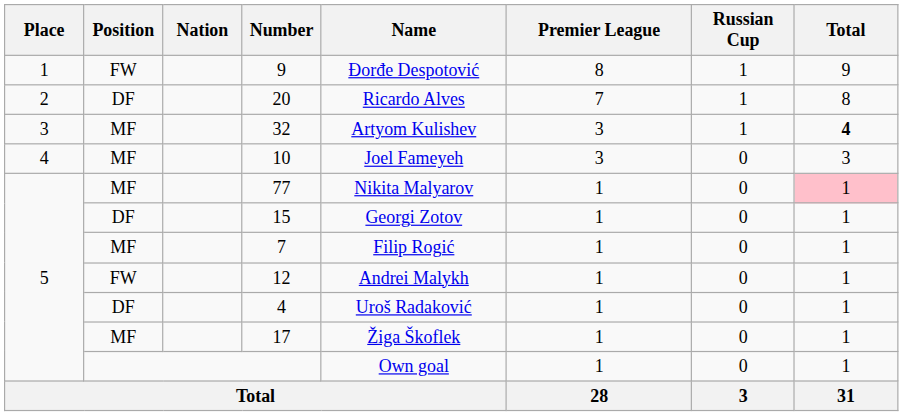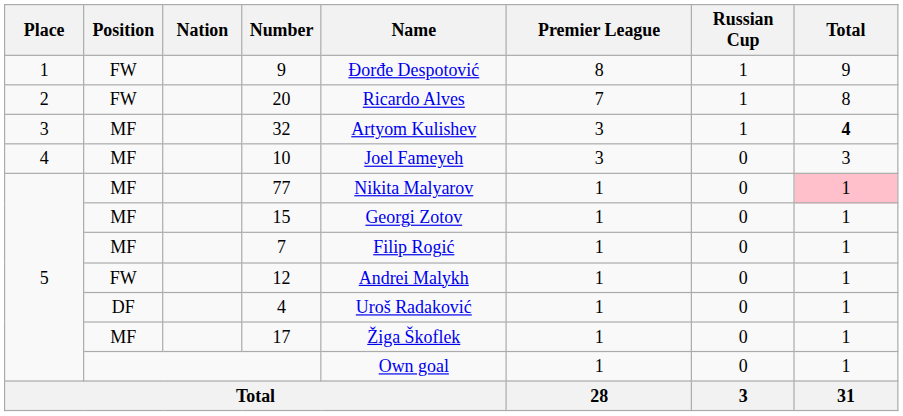20 | Position: DF -> FW
15 | Position: DF -> MF
